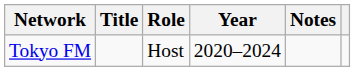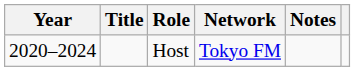columns swapped: Year <-> Network
